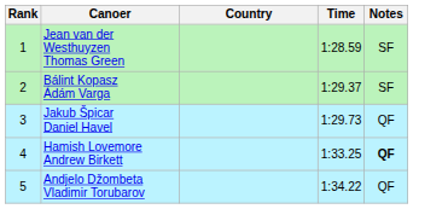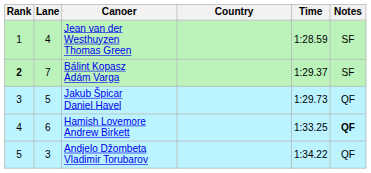+ column: Lane | 4 | 7 | 5 | 6 | 3
Bálint Kopasz Ádám Varga | Rank: normal -> bold
